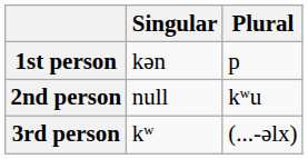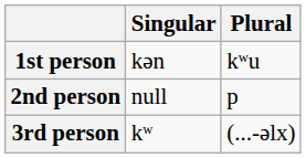1st person | Plural: p -> kʷu
2nd person | Plural: kʷu -> p
